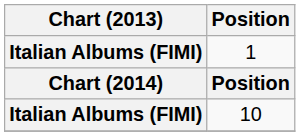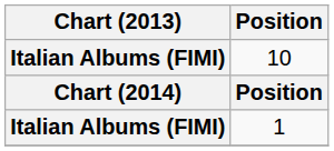rows swapped: 1 <-> 10
